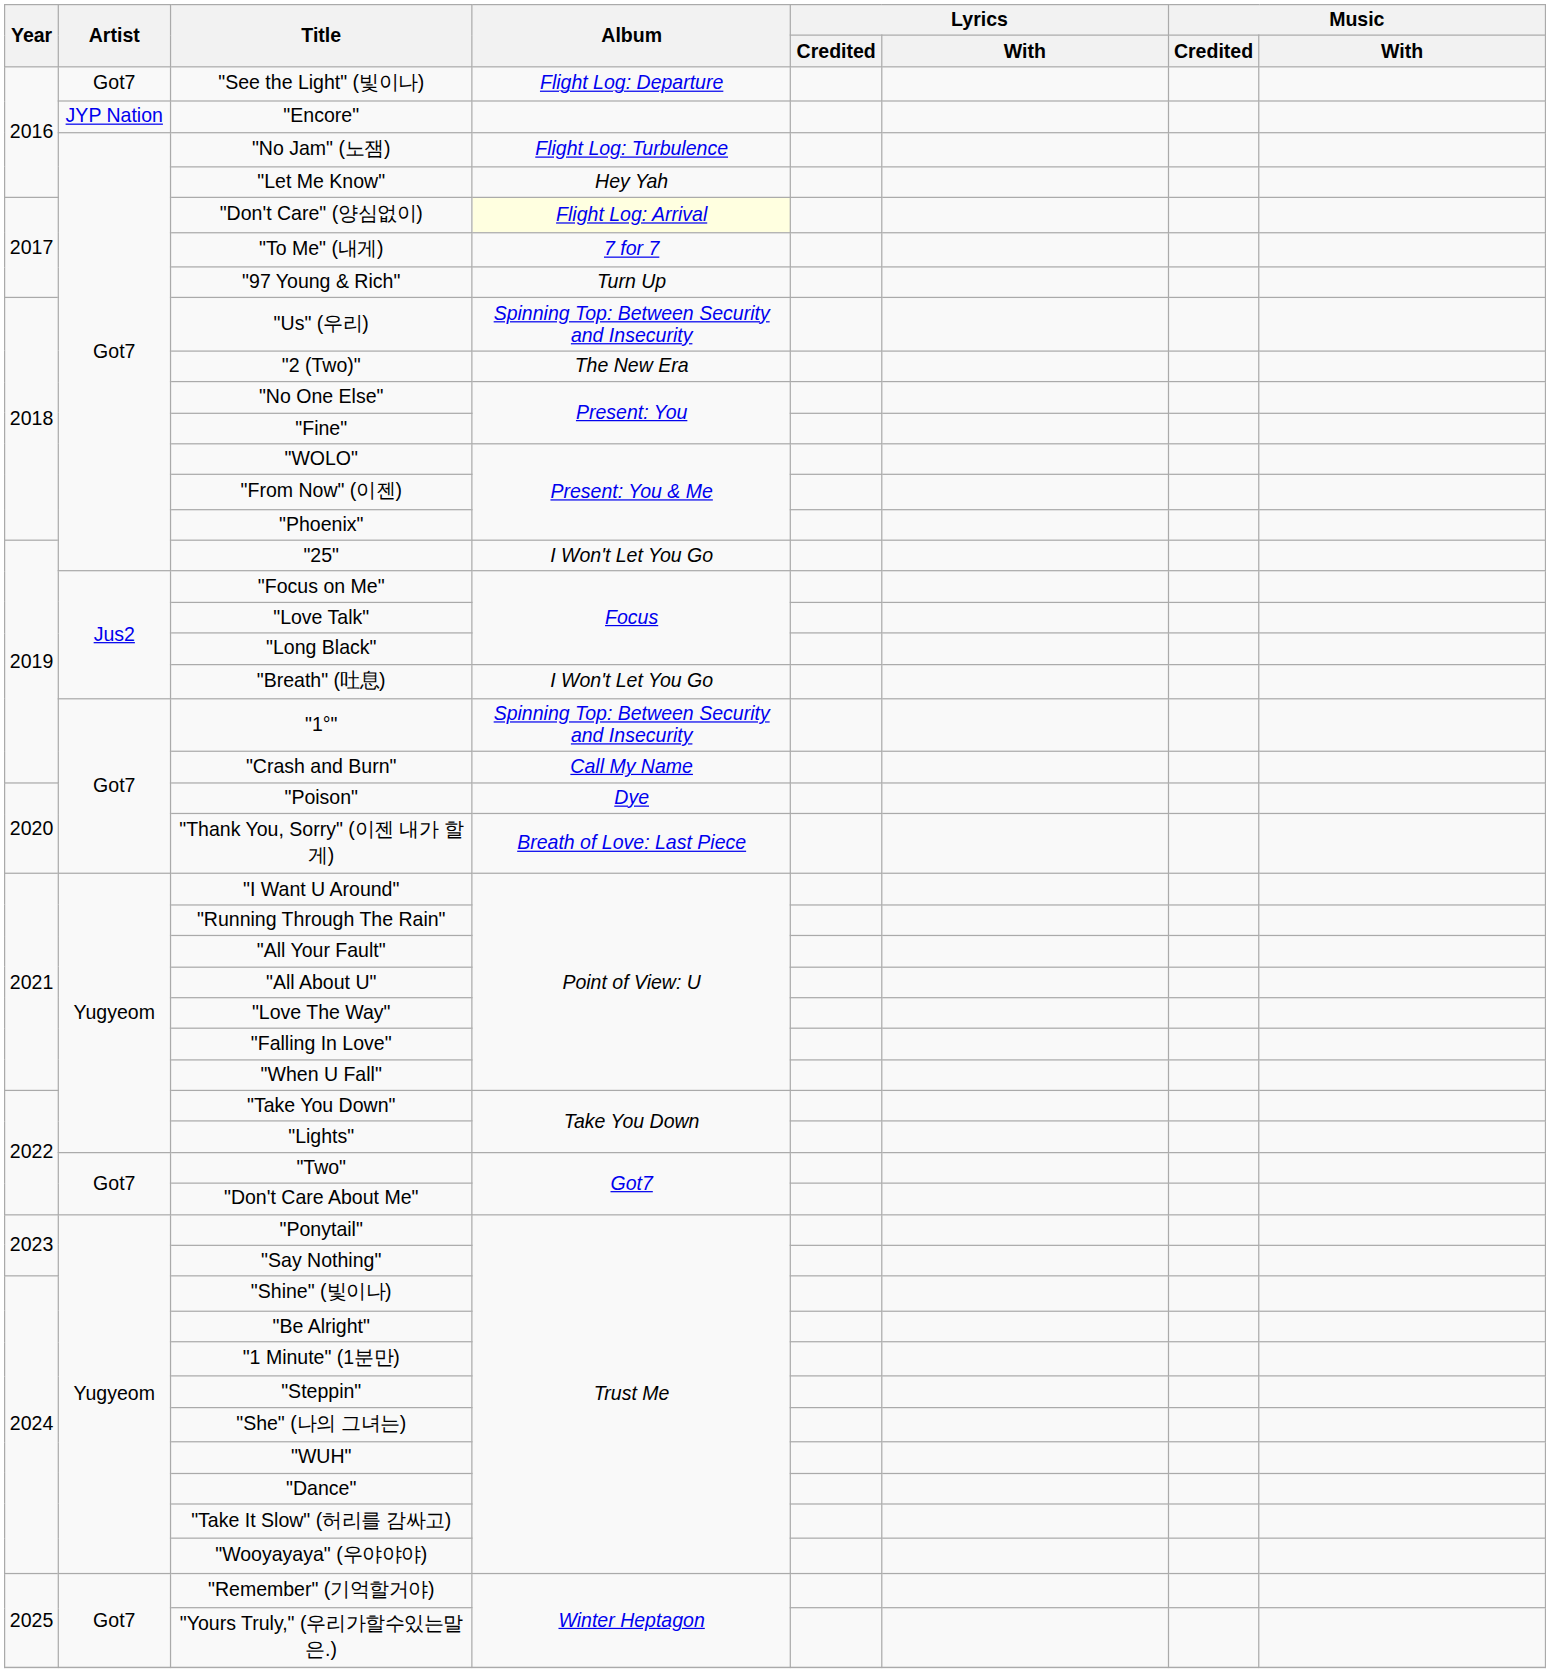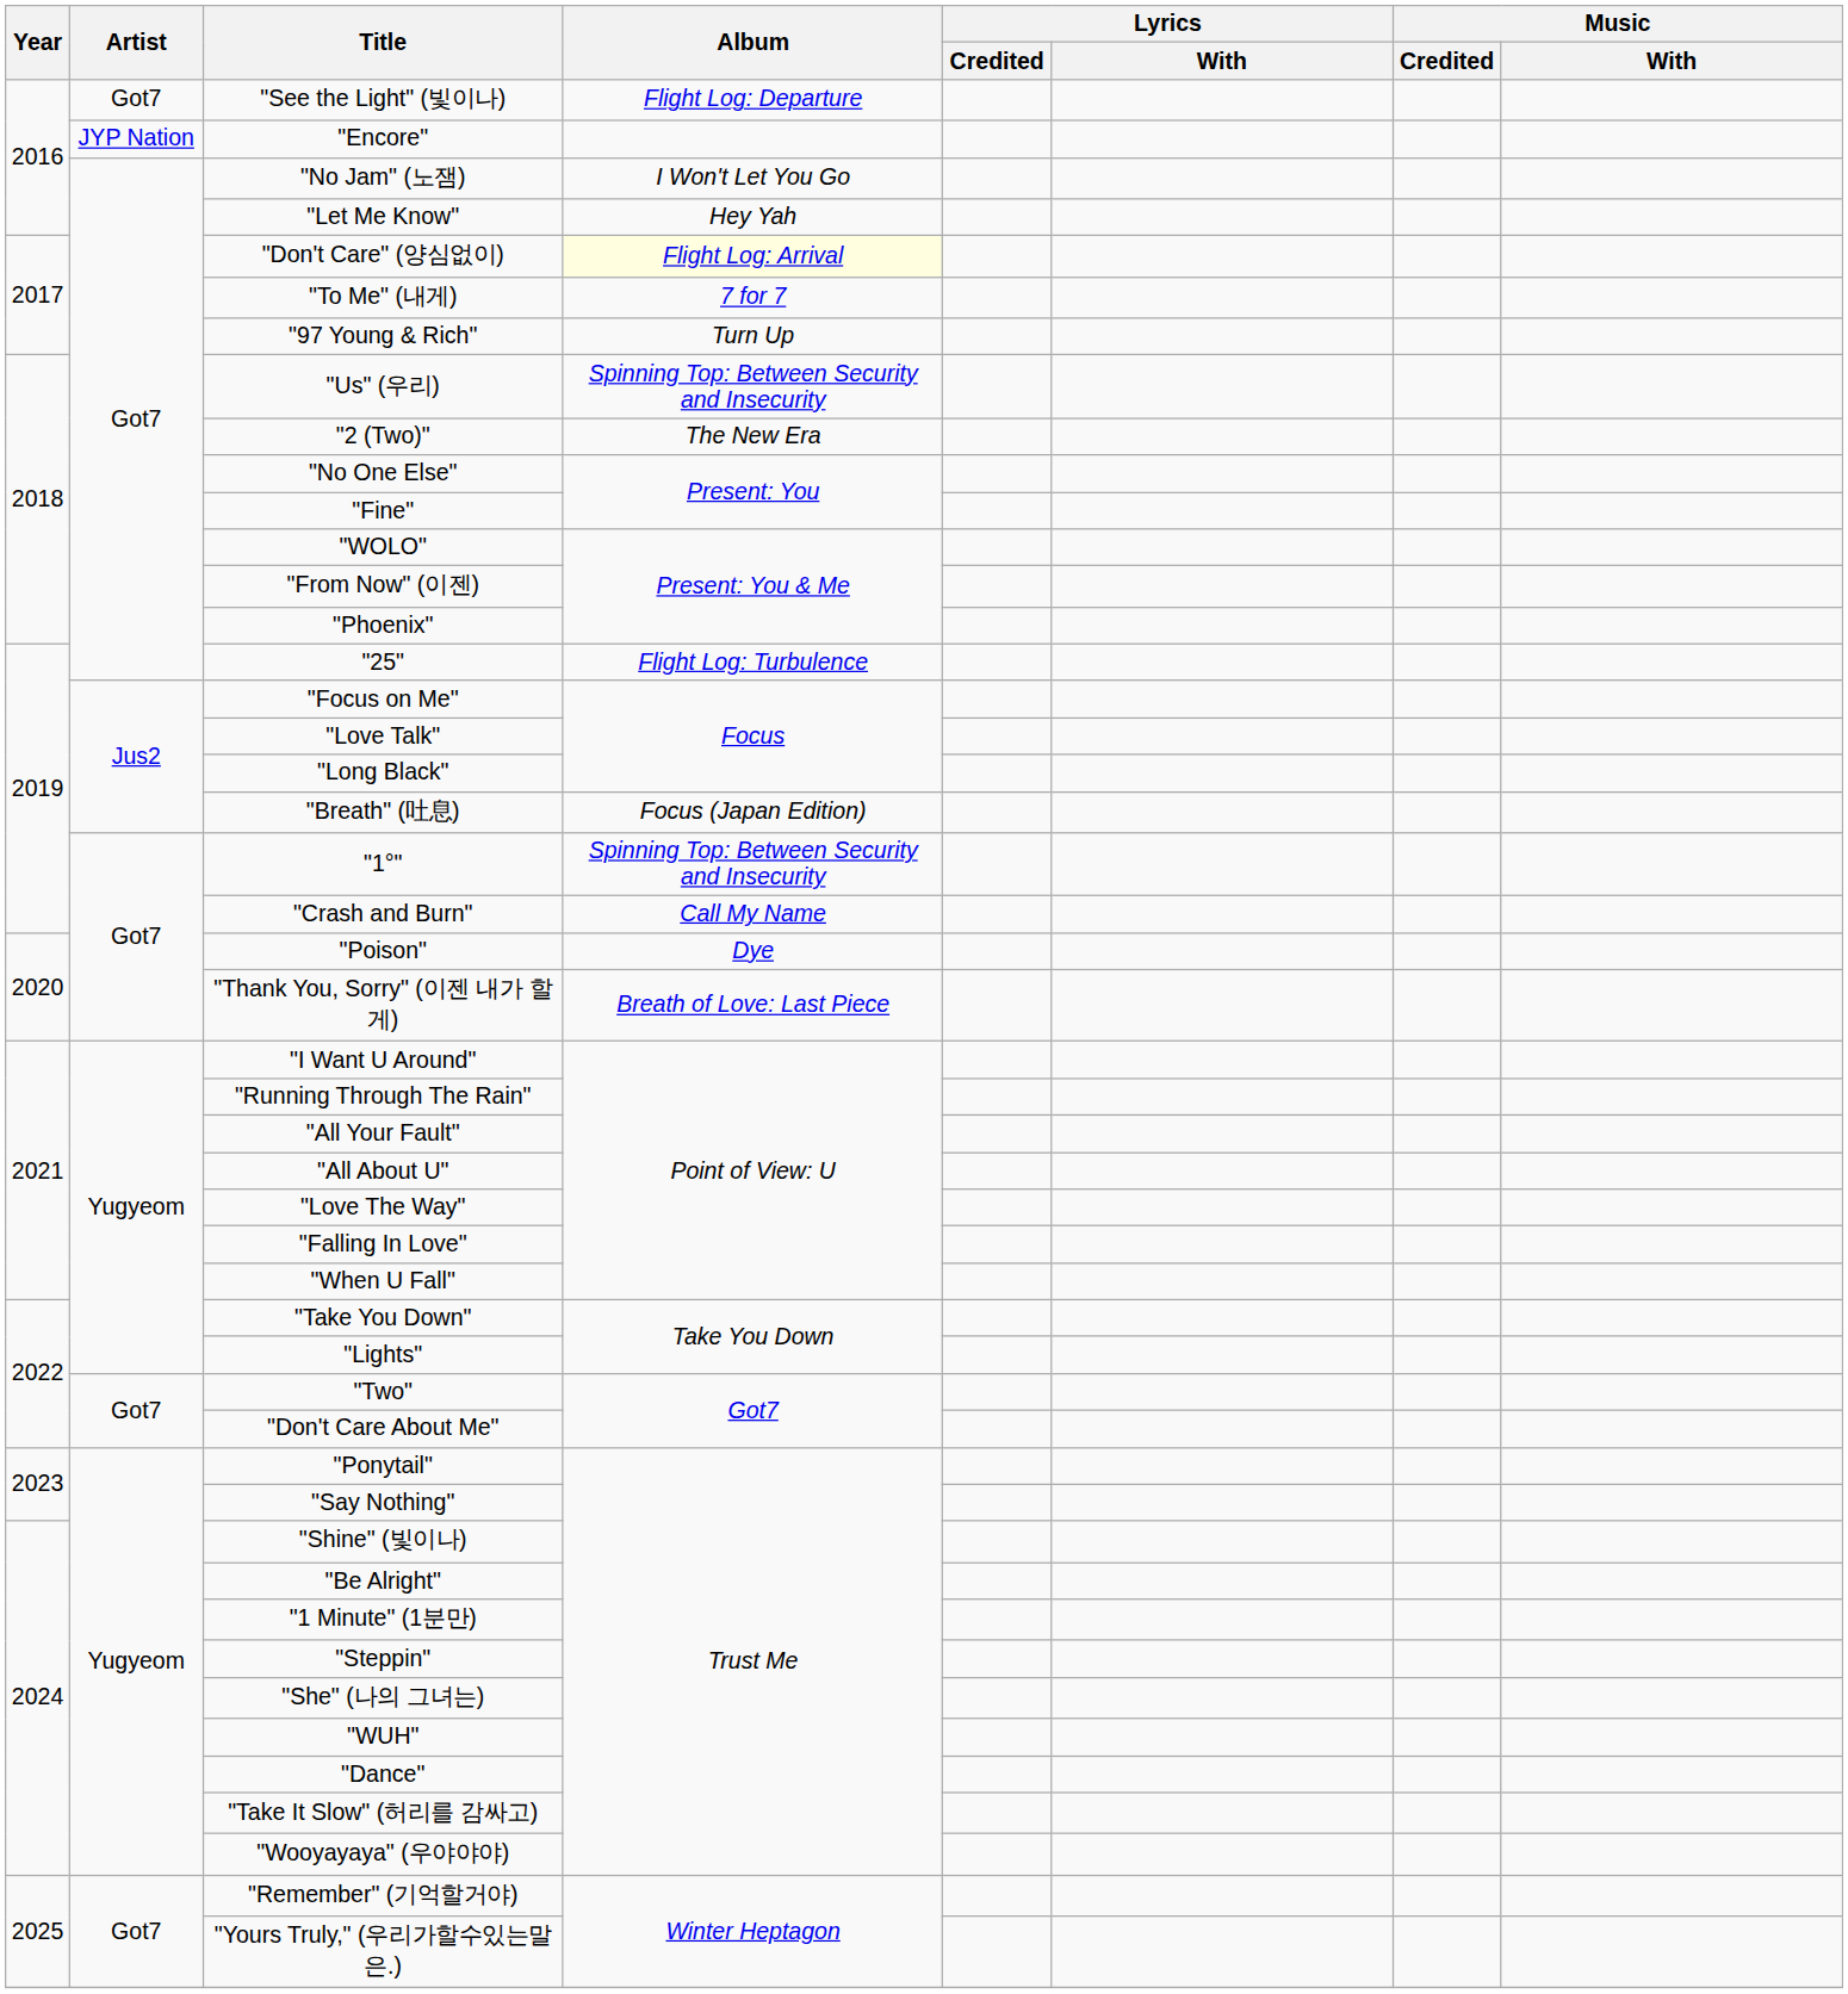"No Jam" (노잼) | Album: Flight Log: Turbulence -> I Won't Let You Go
"25" | Album: I Won't Let You Go -> Flight Log: Turbulence
"Breath" (吐息) | Album: I Won't Let You Go -> Focus (Japan Edition)
